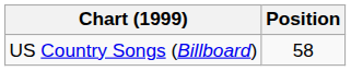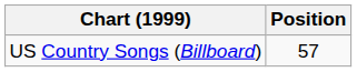US Country Songs (Billboard) | Position: 58 -> 57
